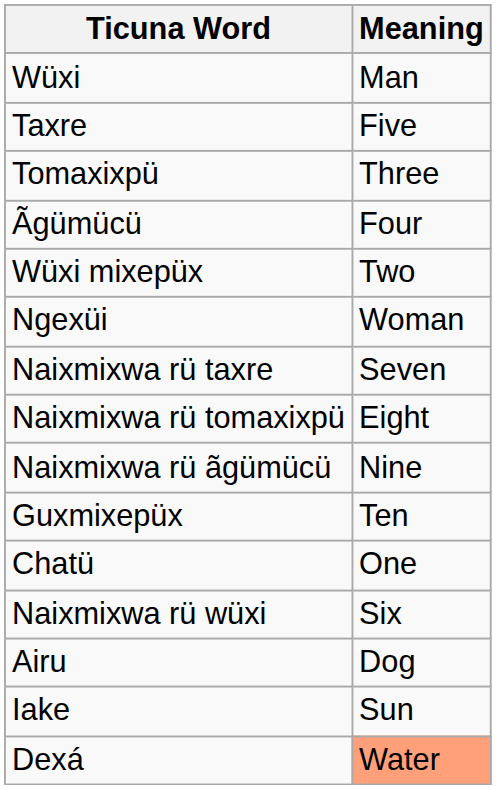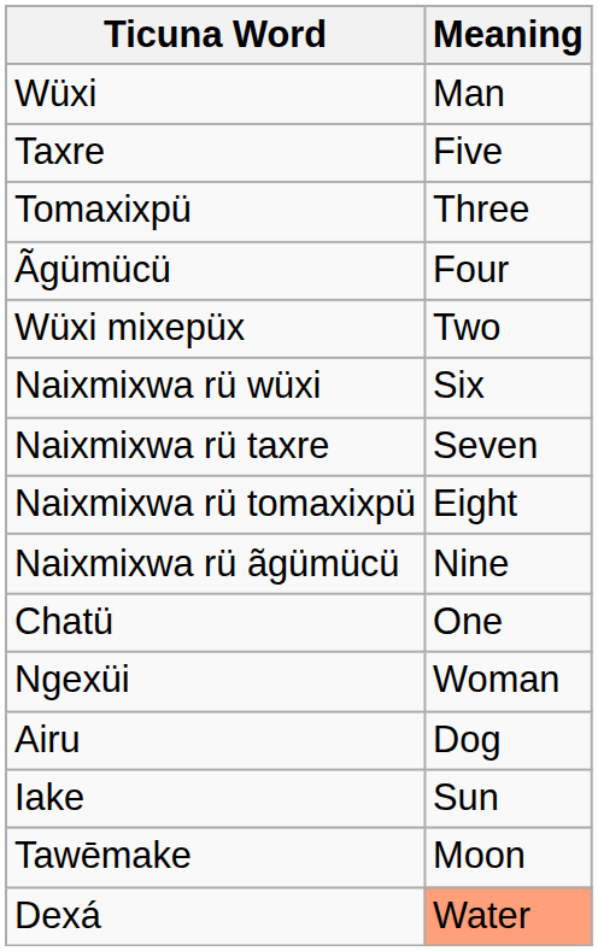rows swapped: Naixmixwa rü wüxi <-> Ngexüi
- row: Guxmixepüx | Ten
+ row: Tawēmake | Moon
